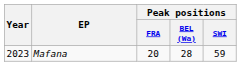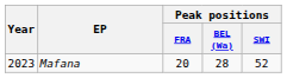Mafana | Peak positions / SWI: 59 -> 52
